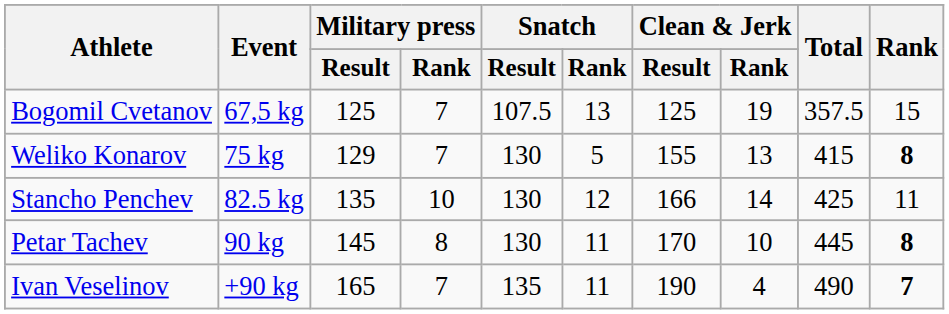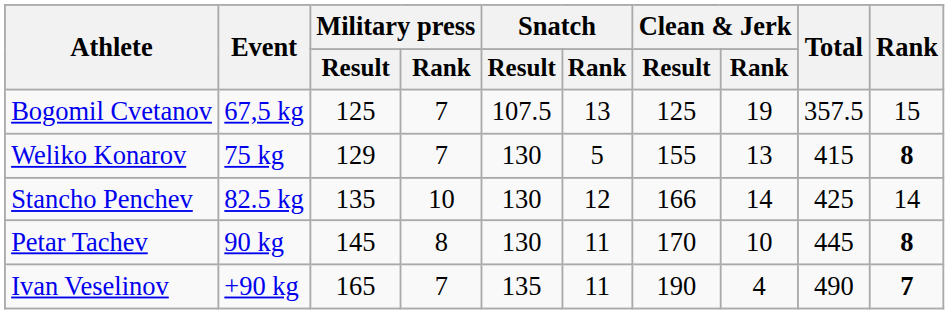Stancho Penchev | Rank: 11 -> 14
